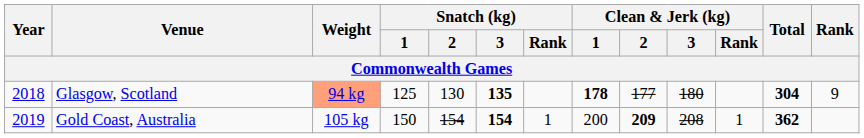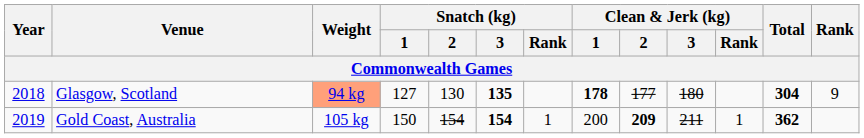Glasgow, Scotland | Snatch (kg) / 1: 125 -> 127
Gold Coast, Australia | Clean & Jerk (kg) / 3: 208 -> 211
